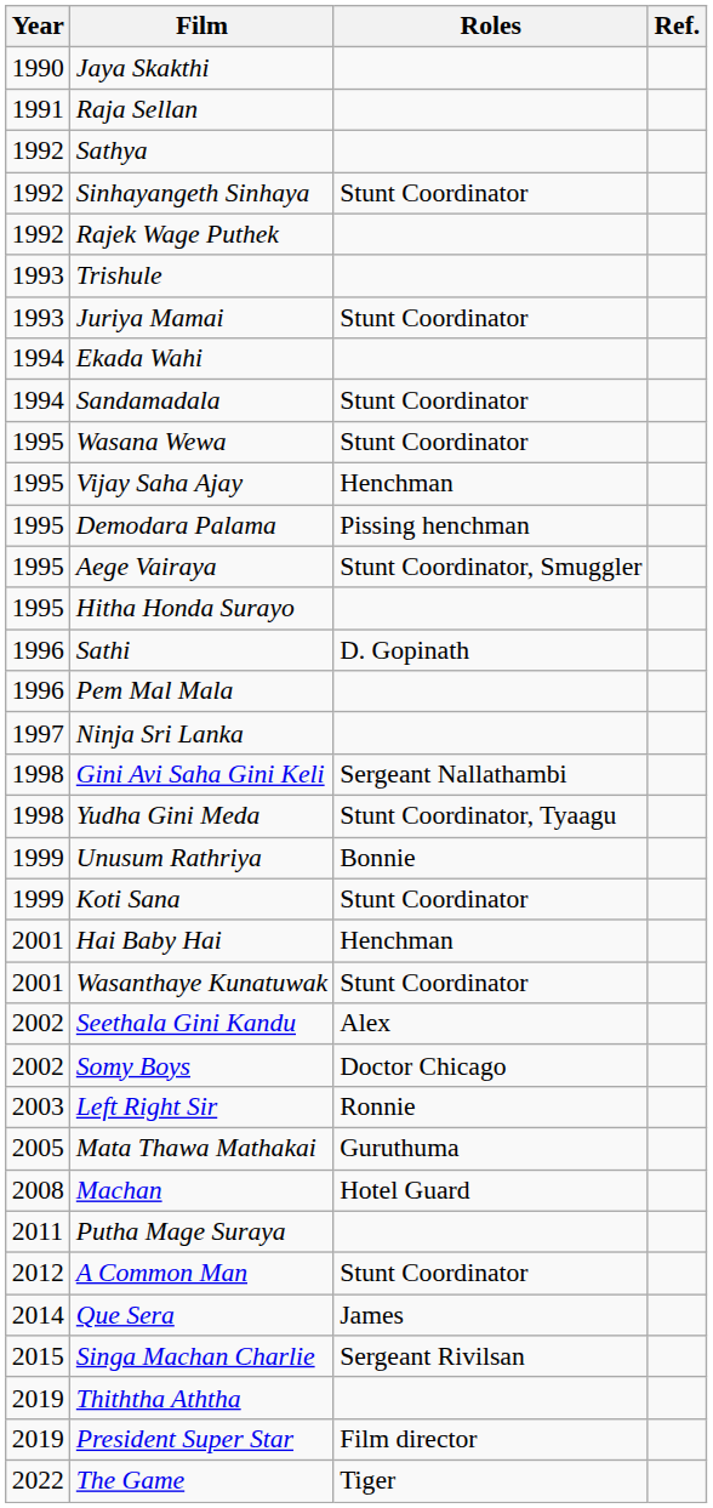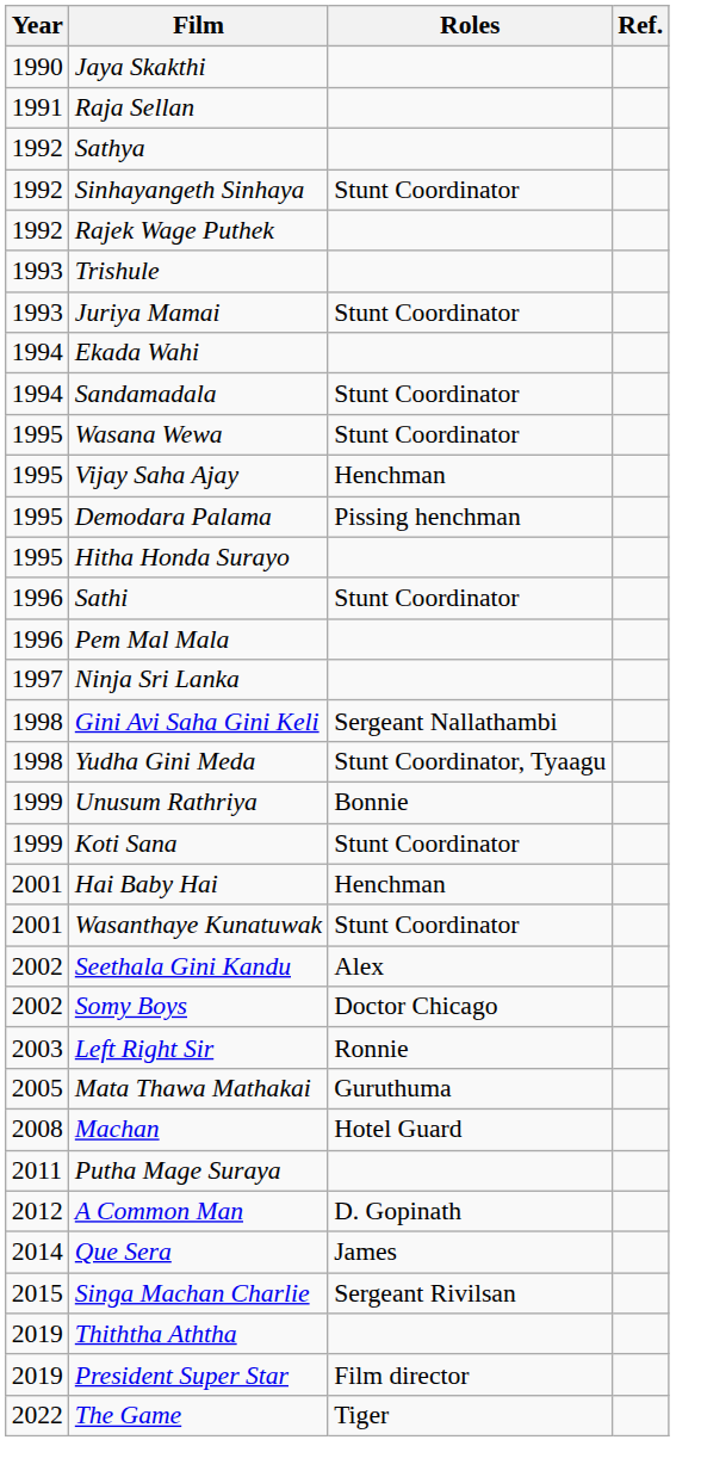- row: 1995 | Aege Vairaya | Stunt Coordinator, Smuggler
Sathi | Roles: D. Gopinath -> Stunt Coordinator
A Common Man | Roles: Stunt Coordinator -> D. Gopinath
